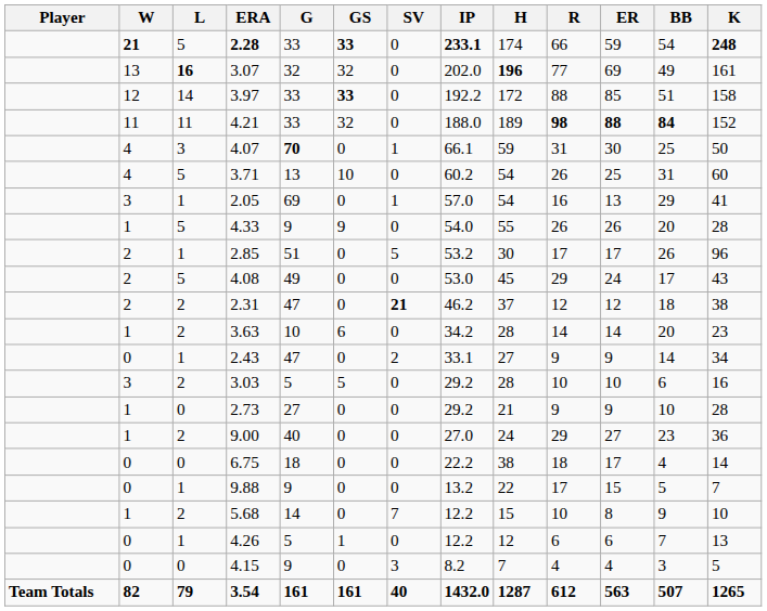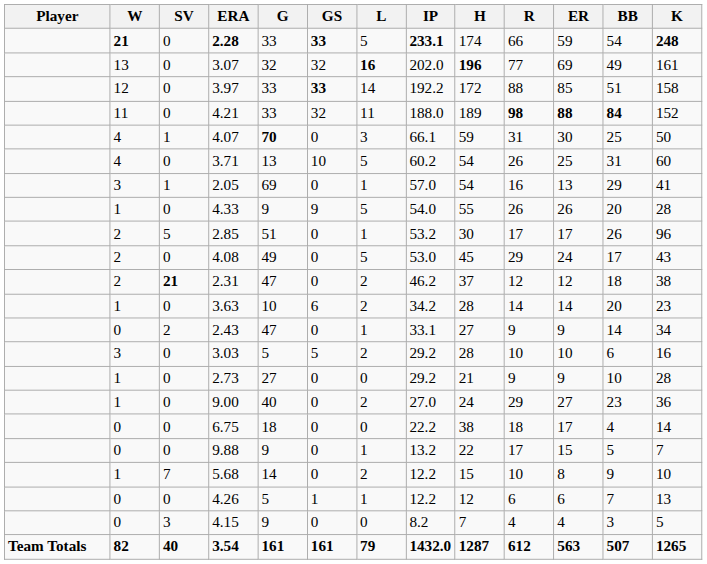columns swapped: L <-> SV
